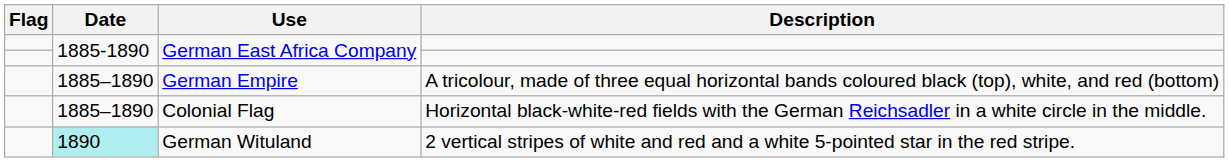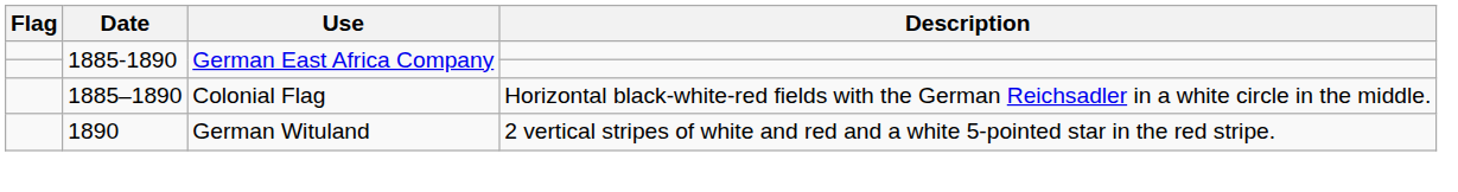- row: 1885–1890 | German Empire | A tricolour, made of three equal horizontal bands coloured black (top), white, and red (bottom)
German Wituland | Date: paleturquoise background -> no background
